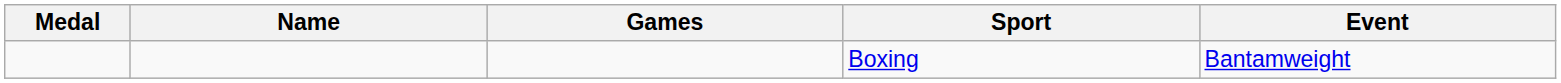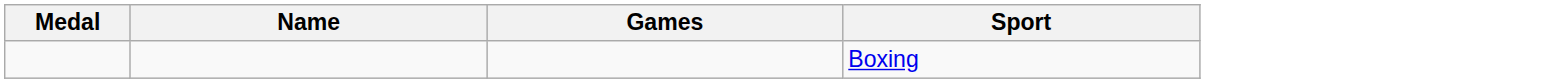- column: Event | Bantamweight
